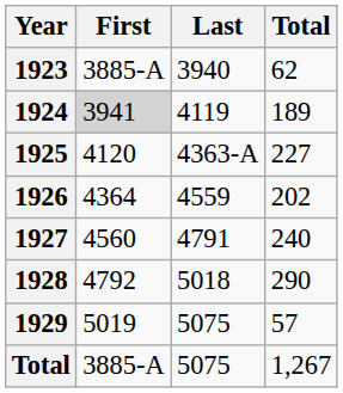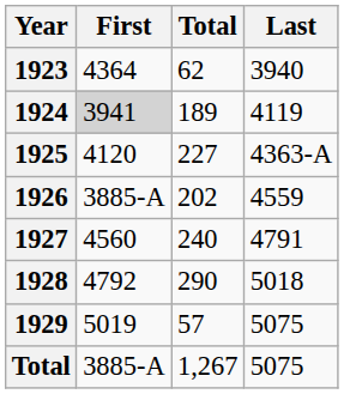columns swapped: Last <-> Total
1923 | First: 3885-A -> 4364
1926 | First: 4364 -> 3885-A
